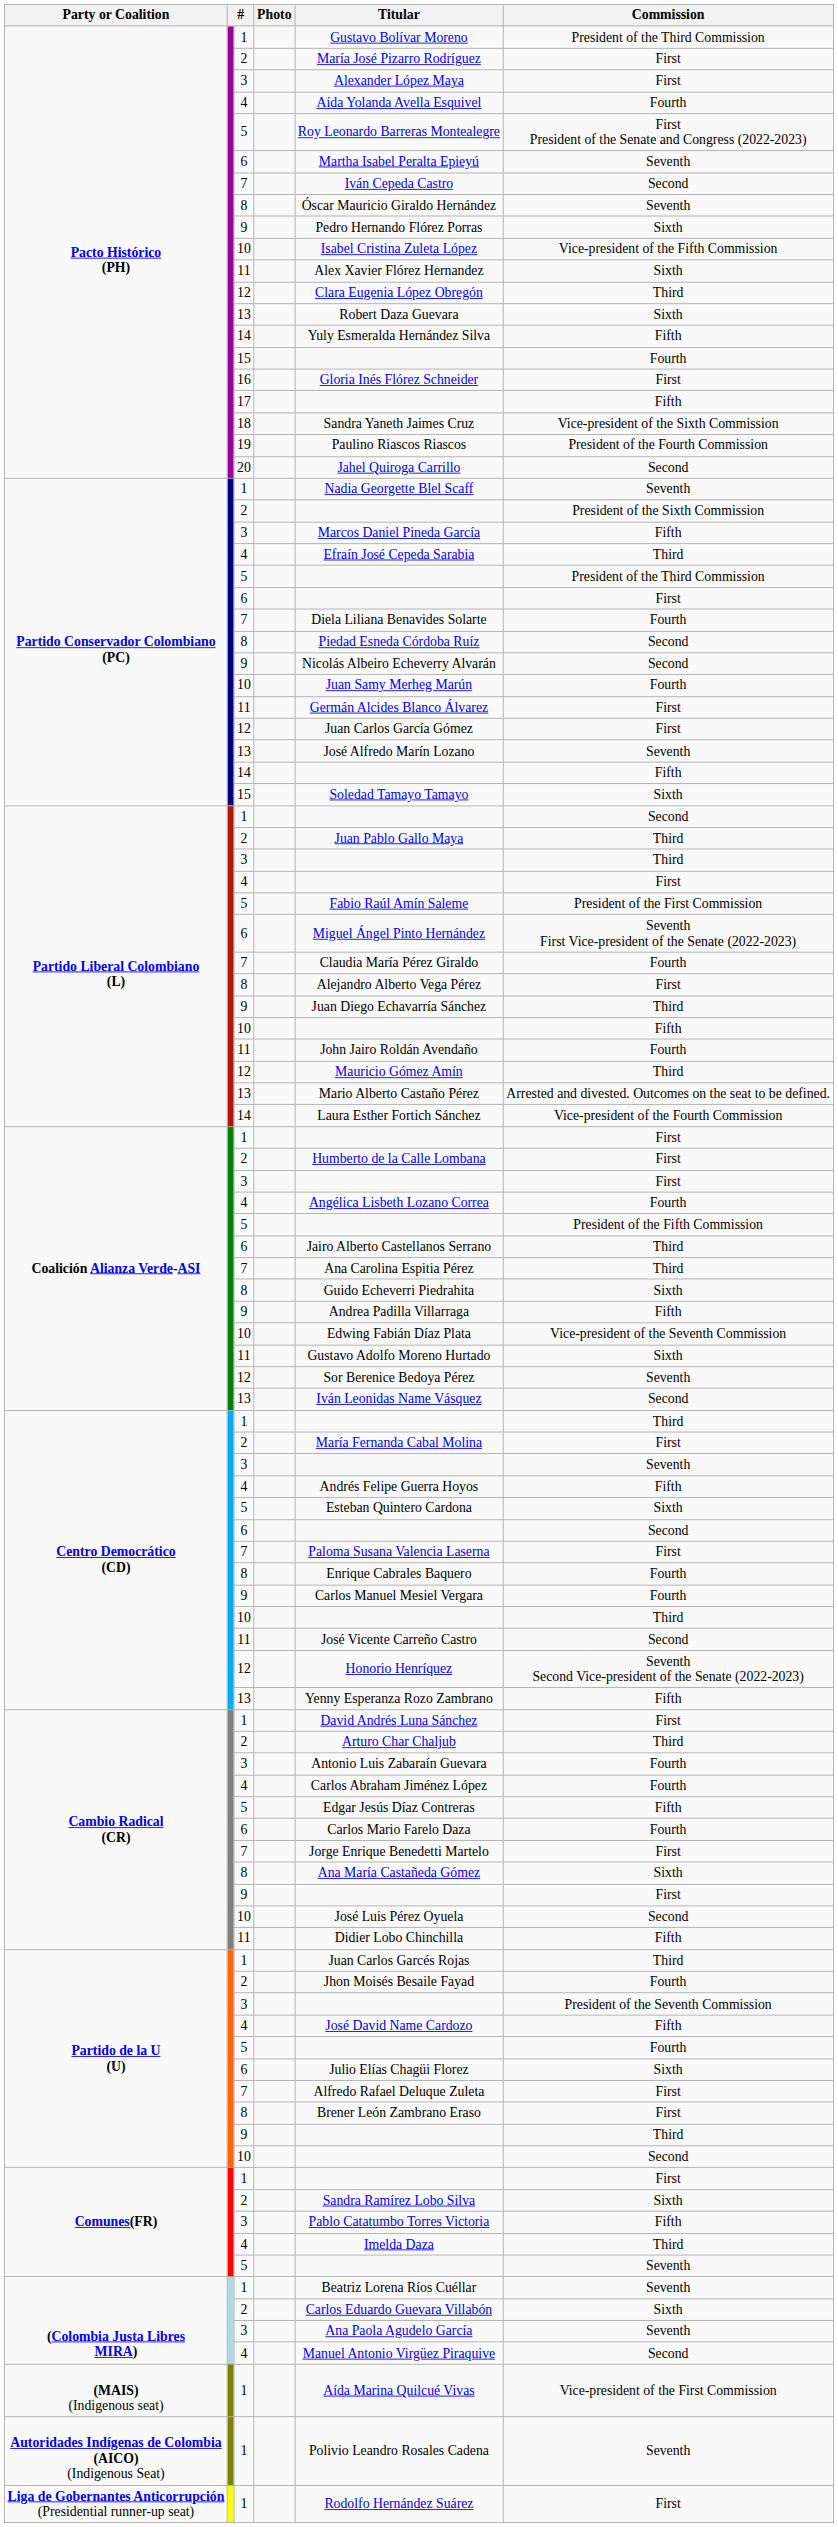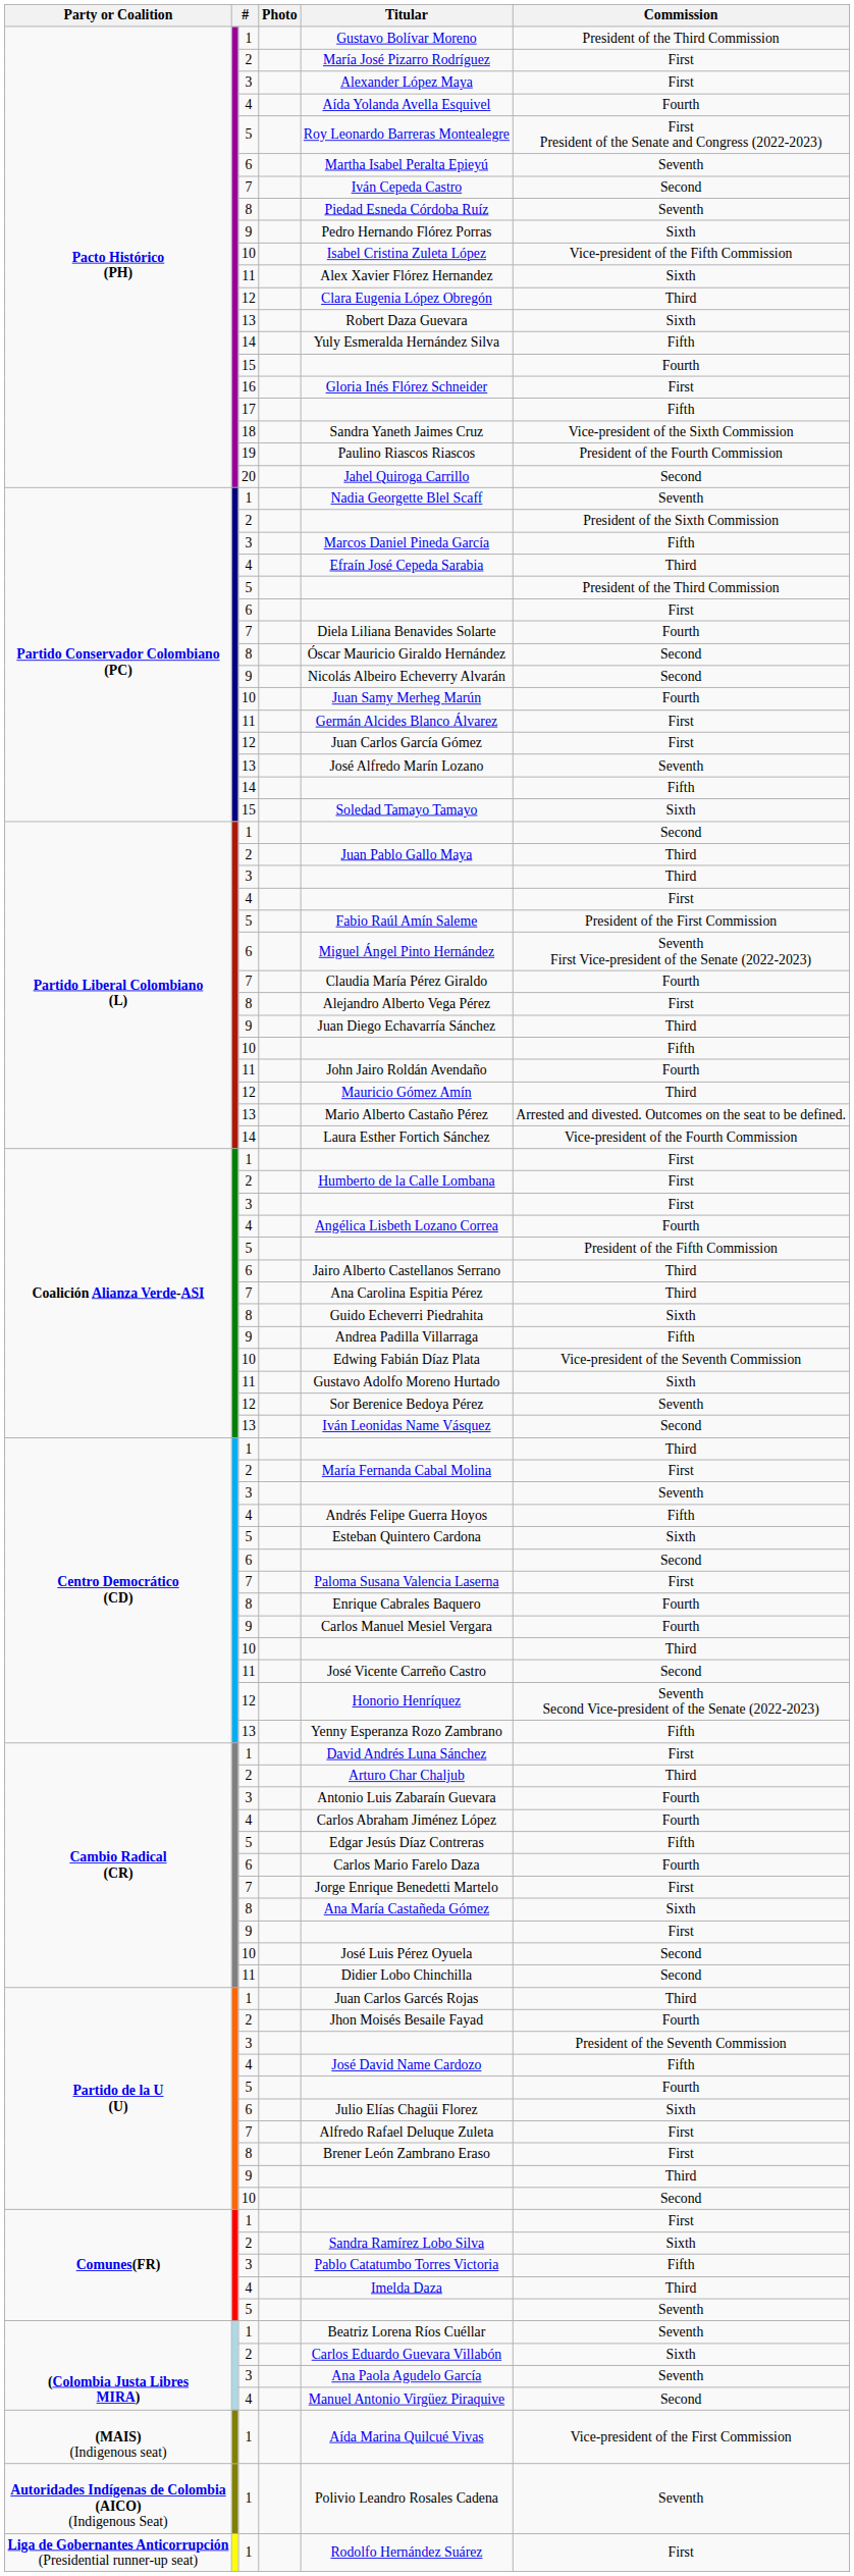Pacto Histórico (PH) / 8 | Titular: Óscar Mauricio Giraldo Hernández -> Piedad Esneda Córdoba Ruíz
Partido Conservador Colombiano (PC) / 8 | Titular: Piedad Esneda Córdoba Ruíz -> Óscar Mauricio Giraldo Hernández
Cambio Radical (CR) / 11 | Commission: Fifth -> Second
